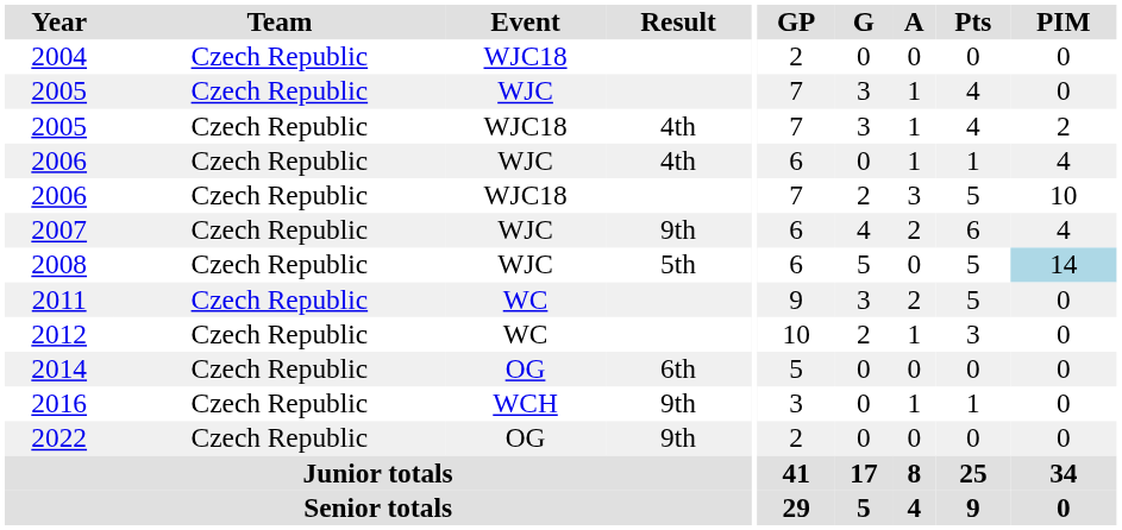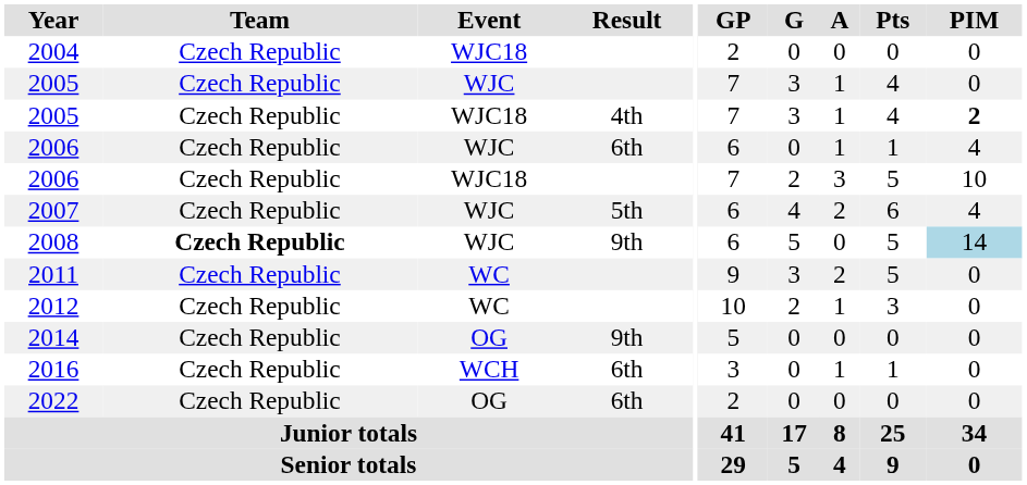2005 / WJC18 | PIM: normal -> bold
2006 / WJC | Result: 4th -> 6th
2007 | Result: 9th -> 5th
2008 | Team: normal -> bold
2008 | Result: 5th -> 9th
2014 | Result: 6th -> 9th
2016 | Result: 9th -> 6th
2022 | Result: 9th -> 6th
